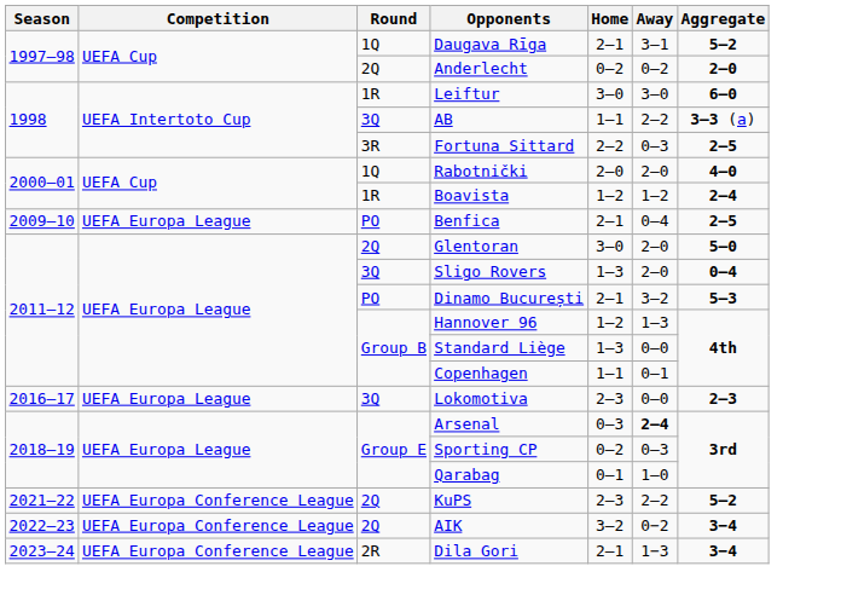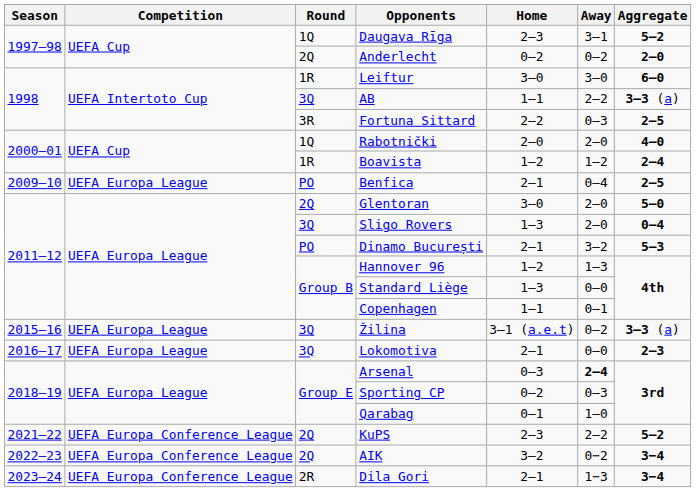Daugava Rīga | Home: 2–1 -> 2–3
+ row: 2015–16 | UEFA Europa League | 3Q | Žilina | 3–1 (a.e.t) | 0–2 | 3–3 (a)
Lokomotiva | Home: 2–3 -> 2–1
